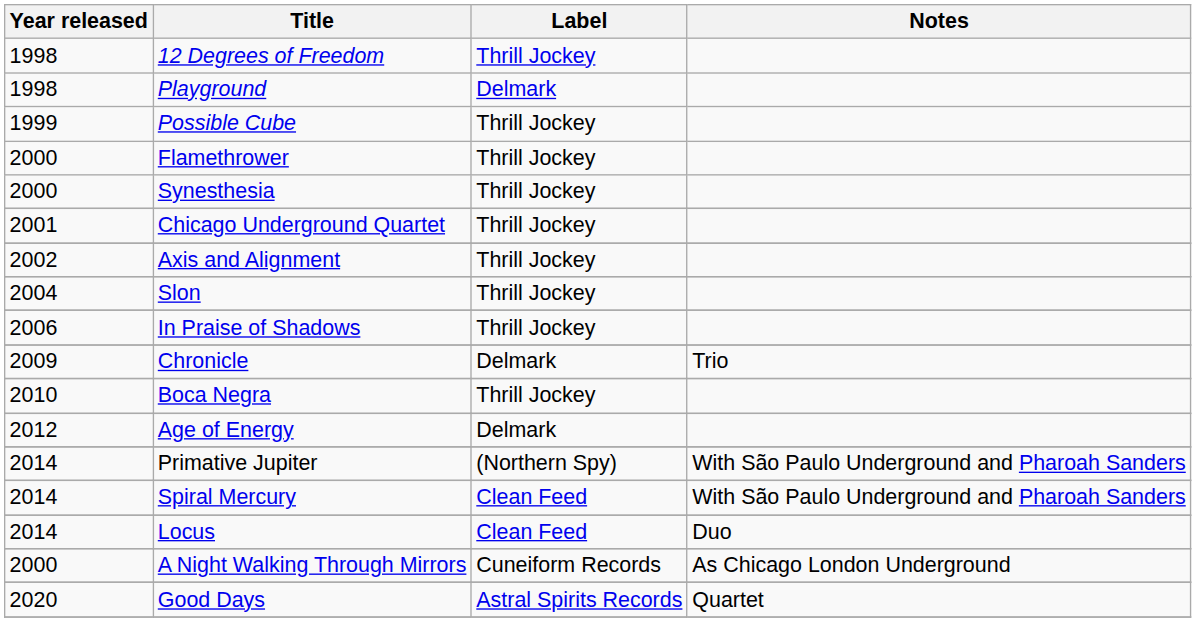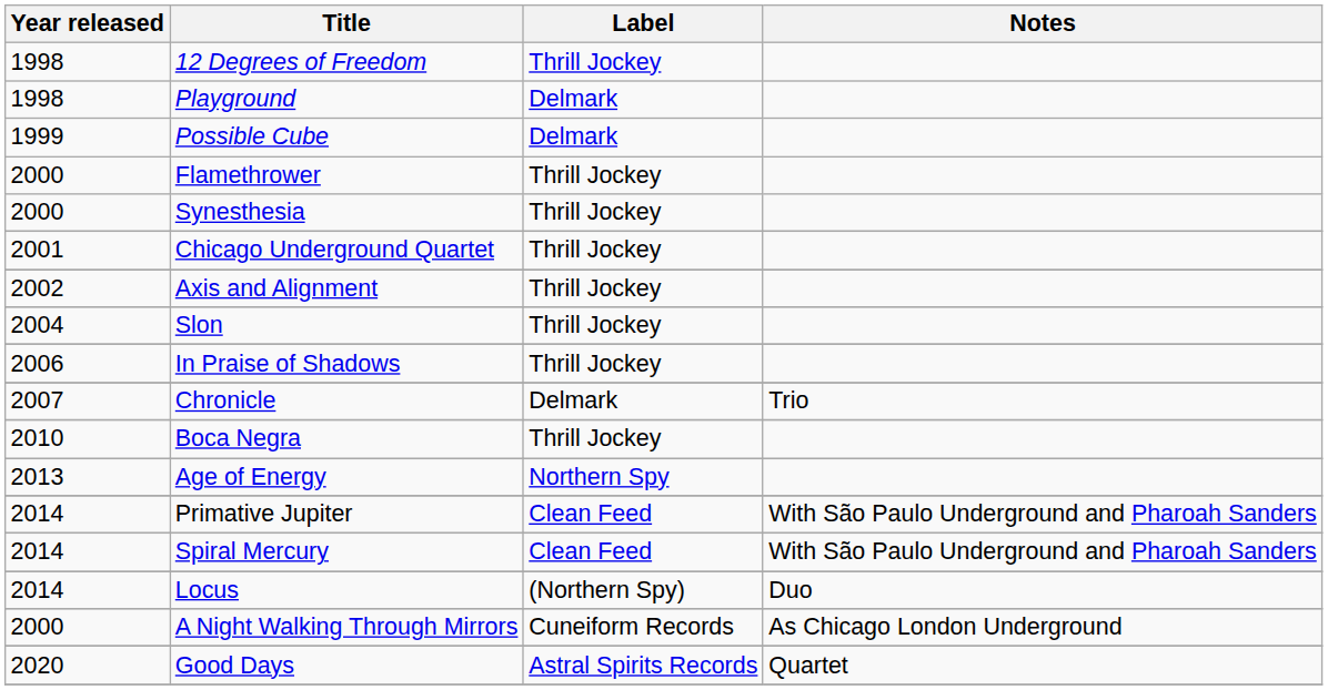Possible Cube | Label: Thrill Jockey -> Delmark
Chronicle | Year released: 2009 -> 2007
Age of Energy | Year released: 2012 -> 2013
Age of Energy | Label: Delmark -> Northern Spy
Primative Jupiter | Label: (Northern Spy) -> Clean Feed
Locus | Label: Clean Feed -> (Northern Spy)
